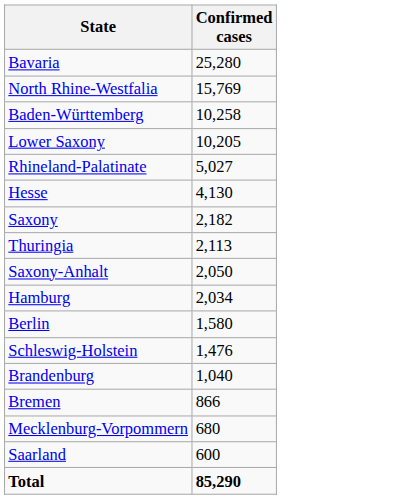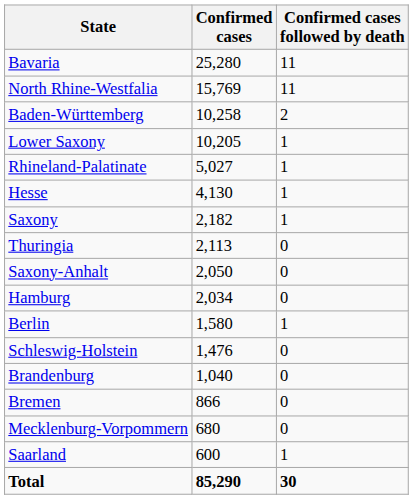+ column: Confirmed cases followed by death | 11 | 11 | 2 | 1 | 1 | 1 | 1 | 0 | 0 | 0 | 1 | 0 | 0 | 0 | 0 | 1 | 30
